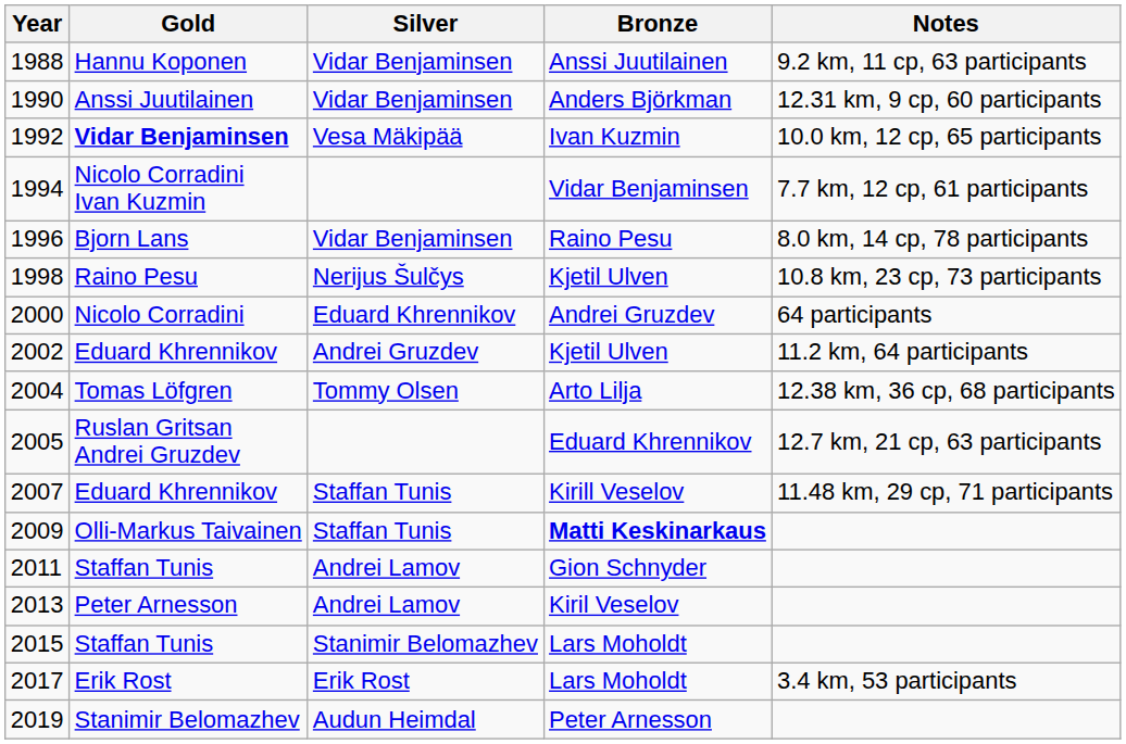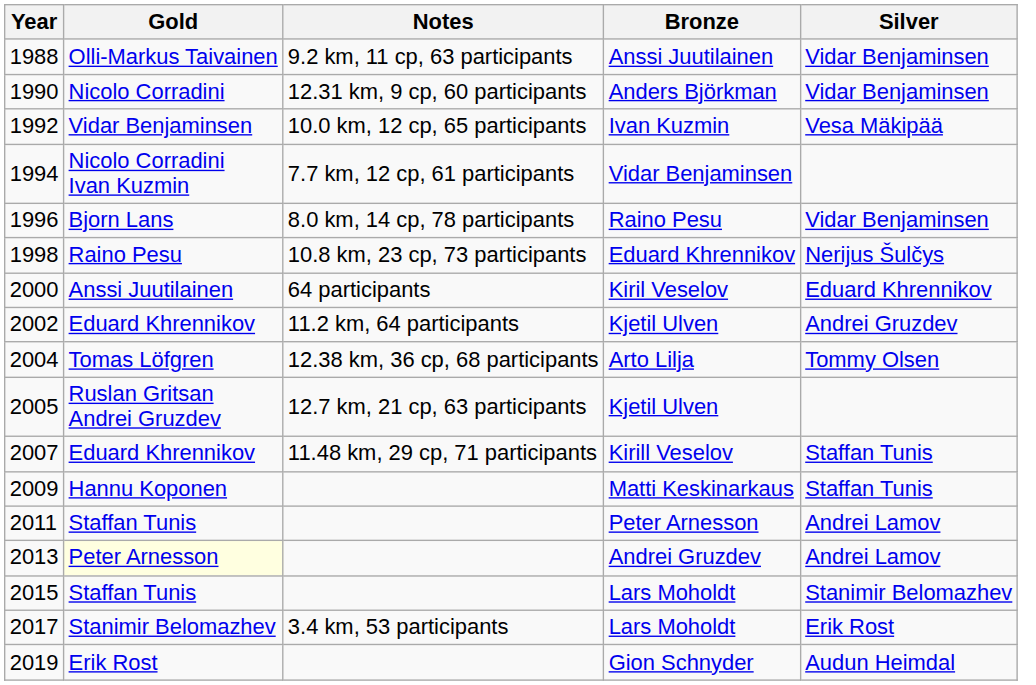columns swapped: Silver <-> Notes
1988 | Gold: Hannu Koponen -> Olli-Markus Taivainen
1990 | Gold: Anssi Juutilainen -> Nicolo Corradini
1992 | Gold: bold -> normal
1998 | Bronze: Kjetil Ulven -> Eduard Khrennikov
2000 | Gold: Nicolo Corradini -> Anssi Juutilainen
2000 | Bronze: Andrei Gruzdev -> Kiril Veselov
2005 | Bronze: Eduard Khrennikov -> Kjetil Ulven
2009 | Gold: Olli-Markus Taivainen -> Hannu Koponen
2009 | Bronze: bold -> normal
2011 | Bronze: Gion Schnyder -> Peter Arnesson
2013 | Gold: no background -> lightyellow background
2013 | Bronze: Kiril Veselov -> Andrei Gruzdev
2017 | Gold: Erik Rost -> Stanimir Belomazhev
2019 | Gold: Stanimir Belomazhev -> Erik Rost
2019 | Bronze: Peter Arnesson -> Gion Schnyder
